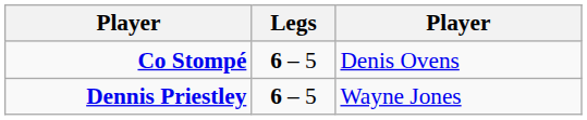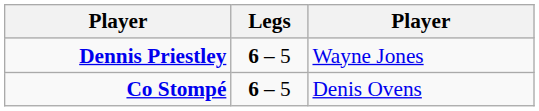rows swapped: Dennis Priestley <-> Co Stompé
